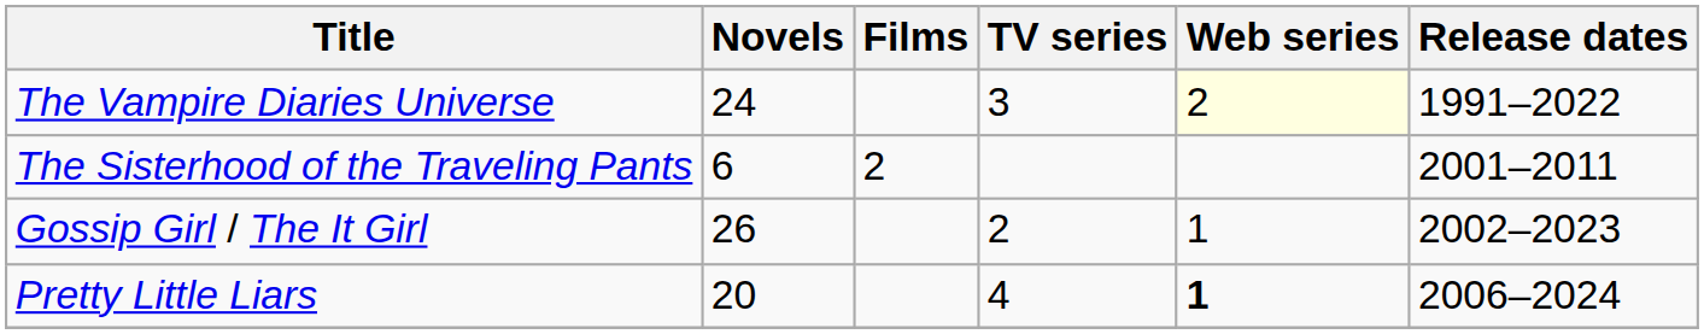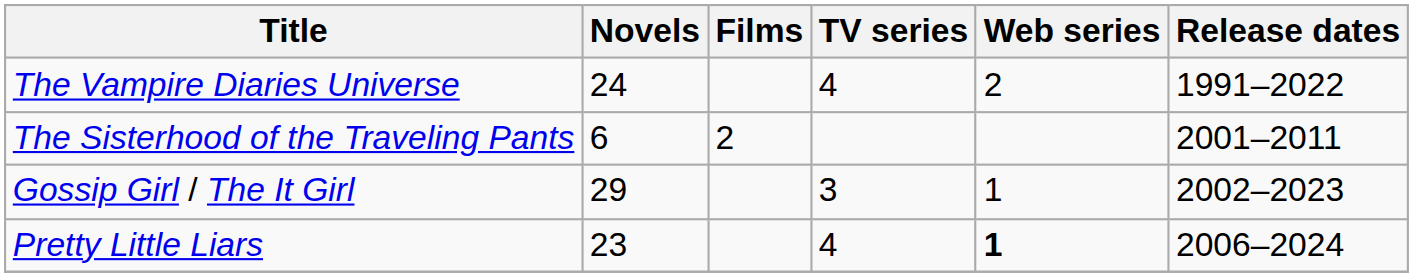The Vampire Diaries Universe | TV series: 3 -> 4
The Vampire Diaries Universe | Web series: lightyellow background -> no background
Gossip Girl / The It Girl | Novels: 26 -> 29
Gossip Girl / The It Girl | TV series: 2 -> 3
Pretty Little Liars | Novels: 20 -> 23
